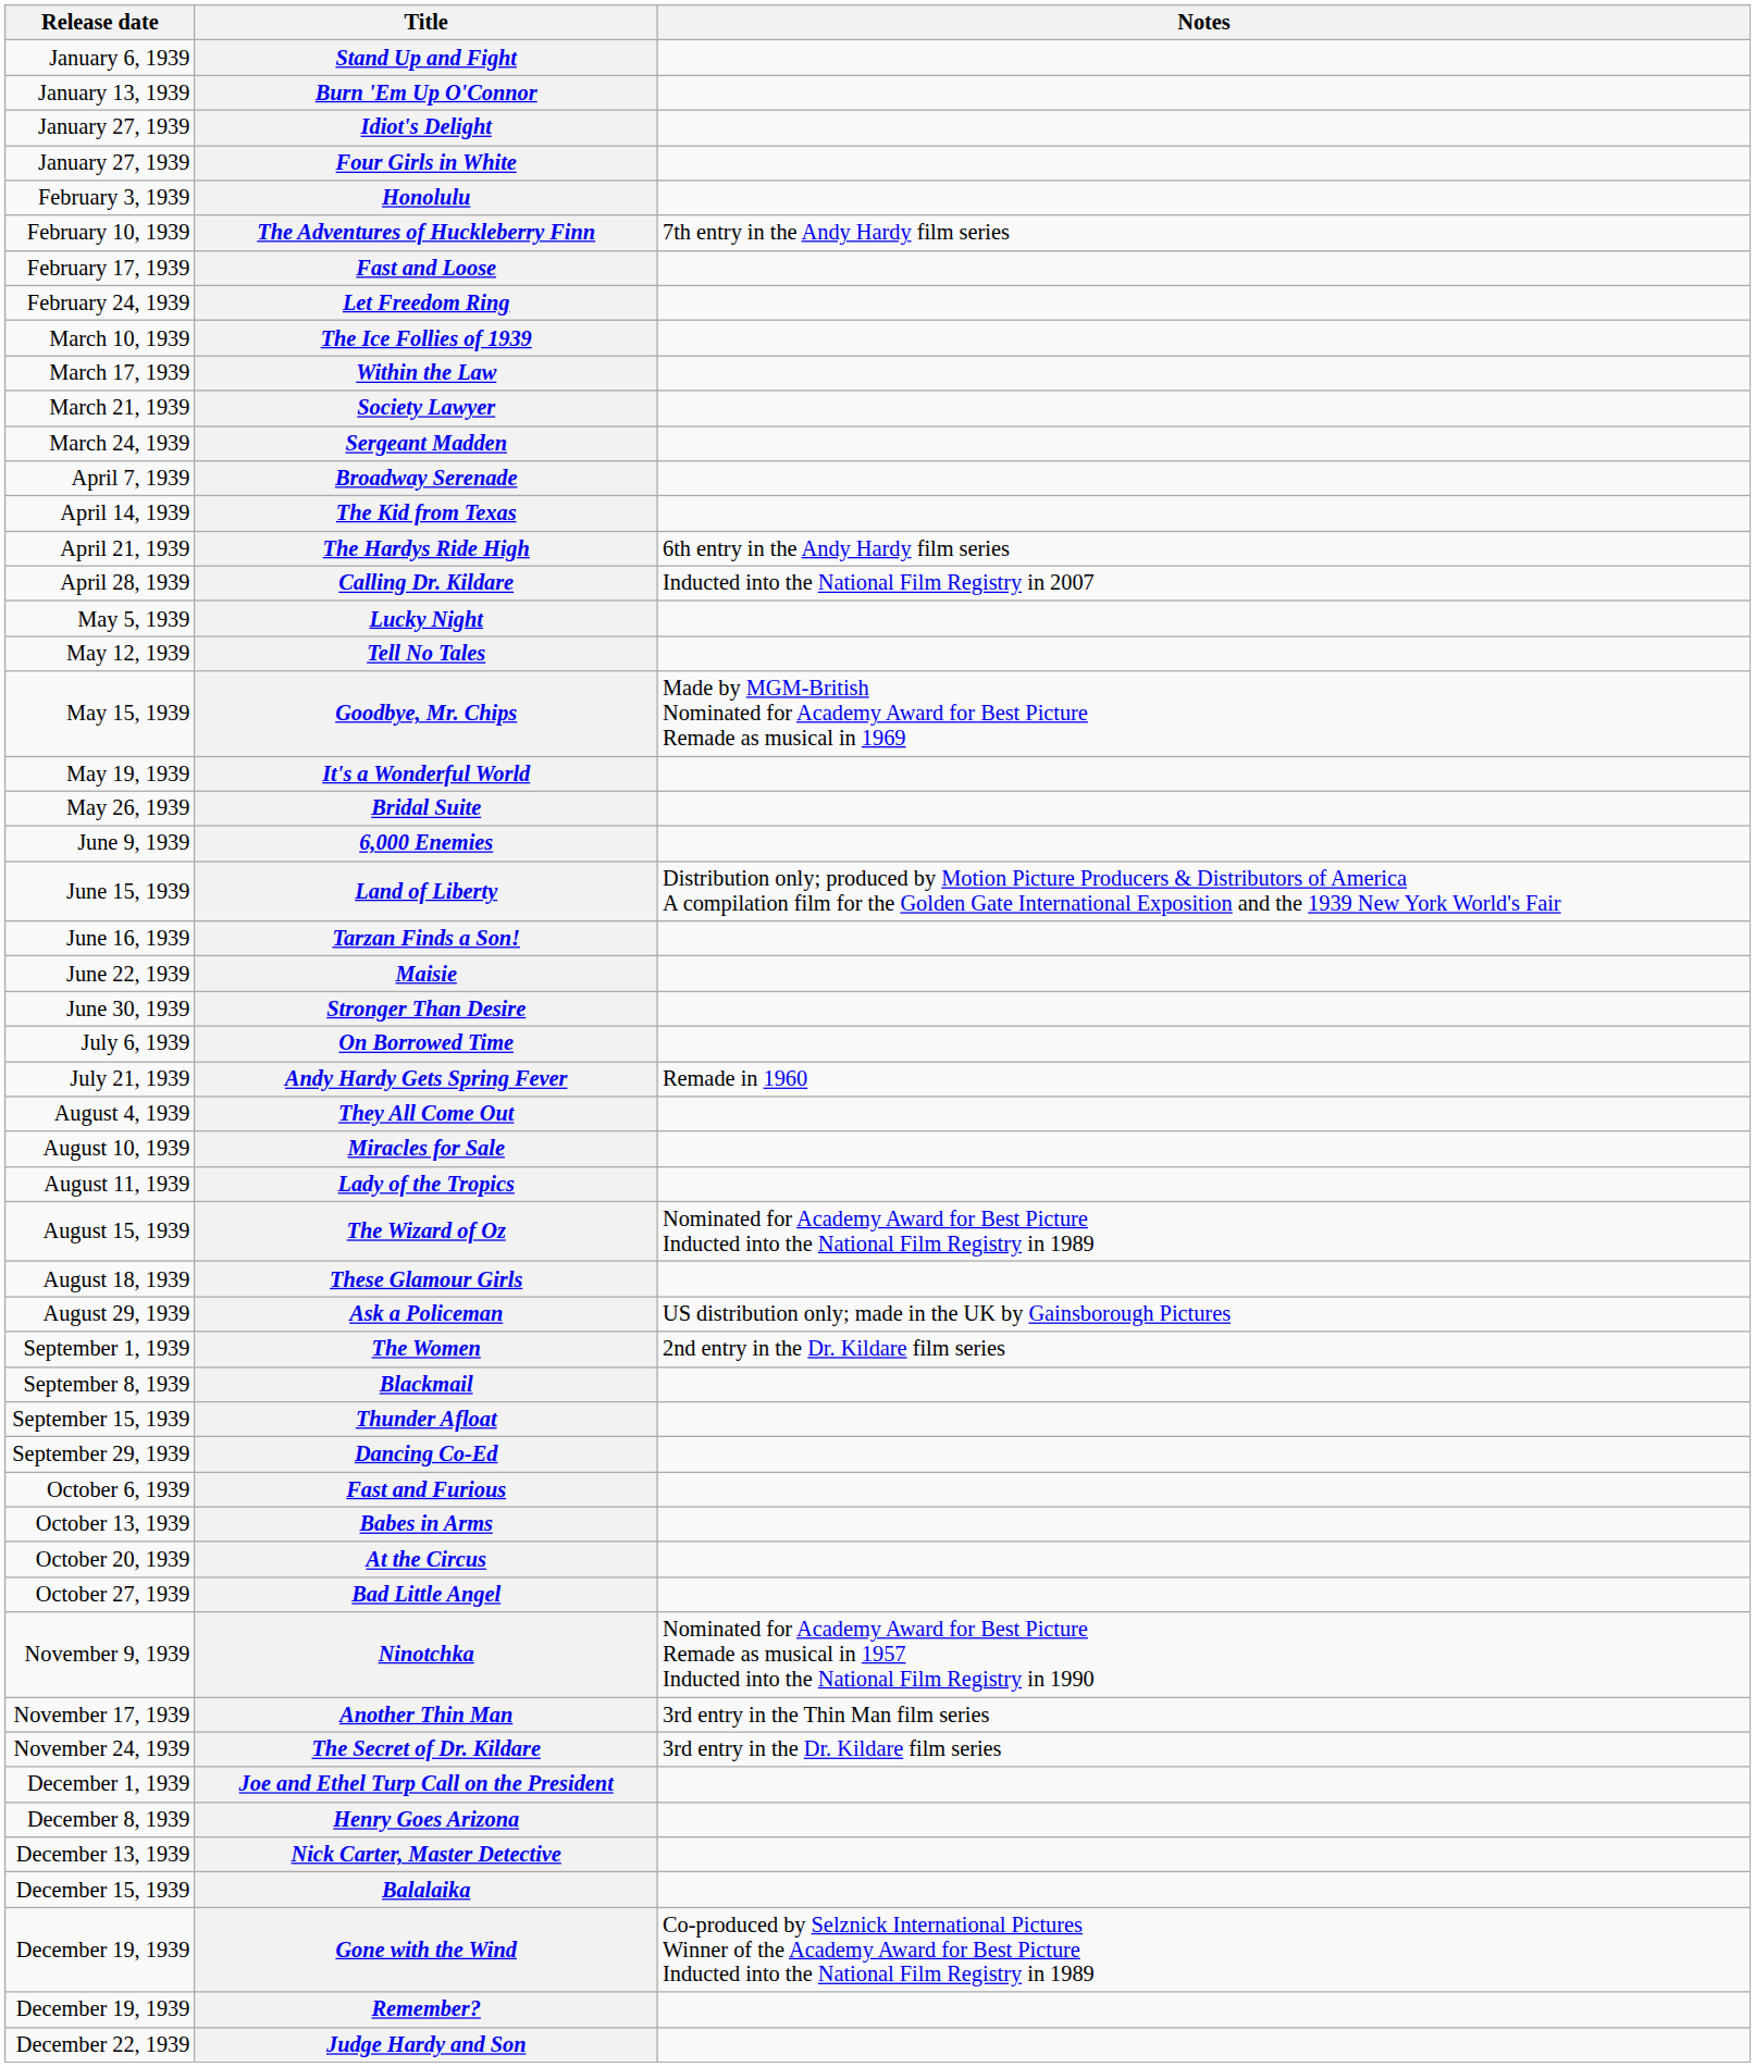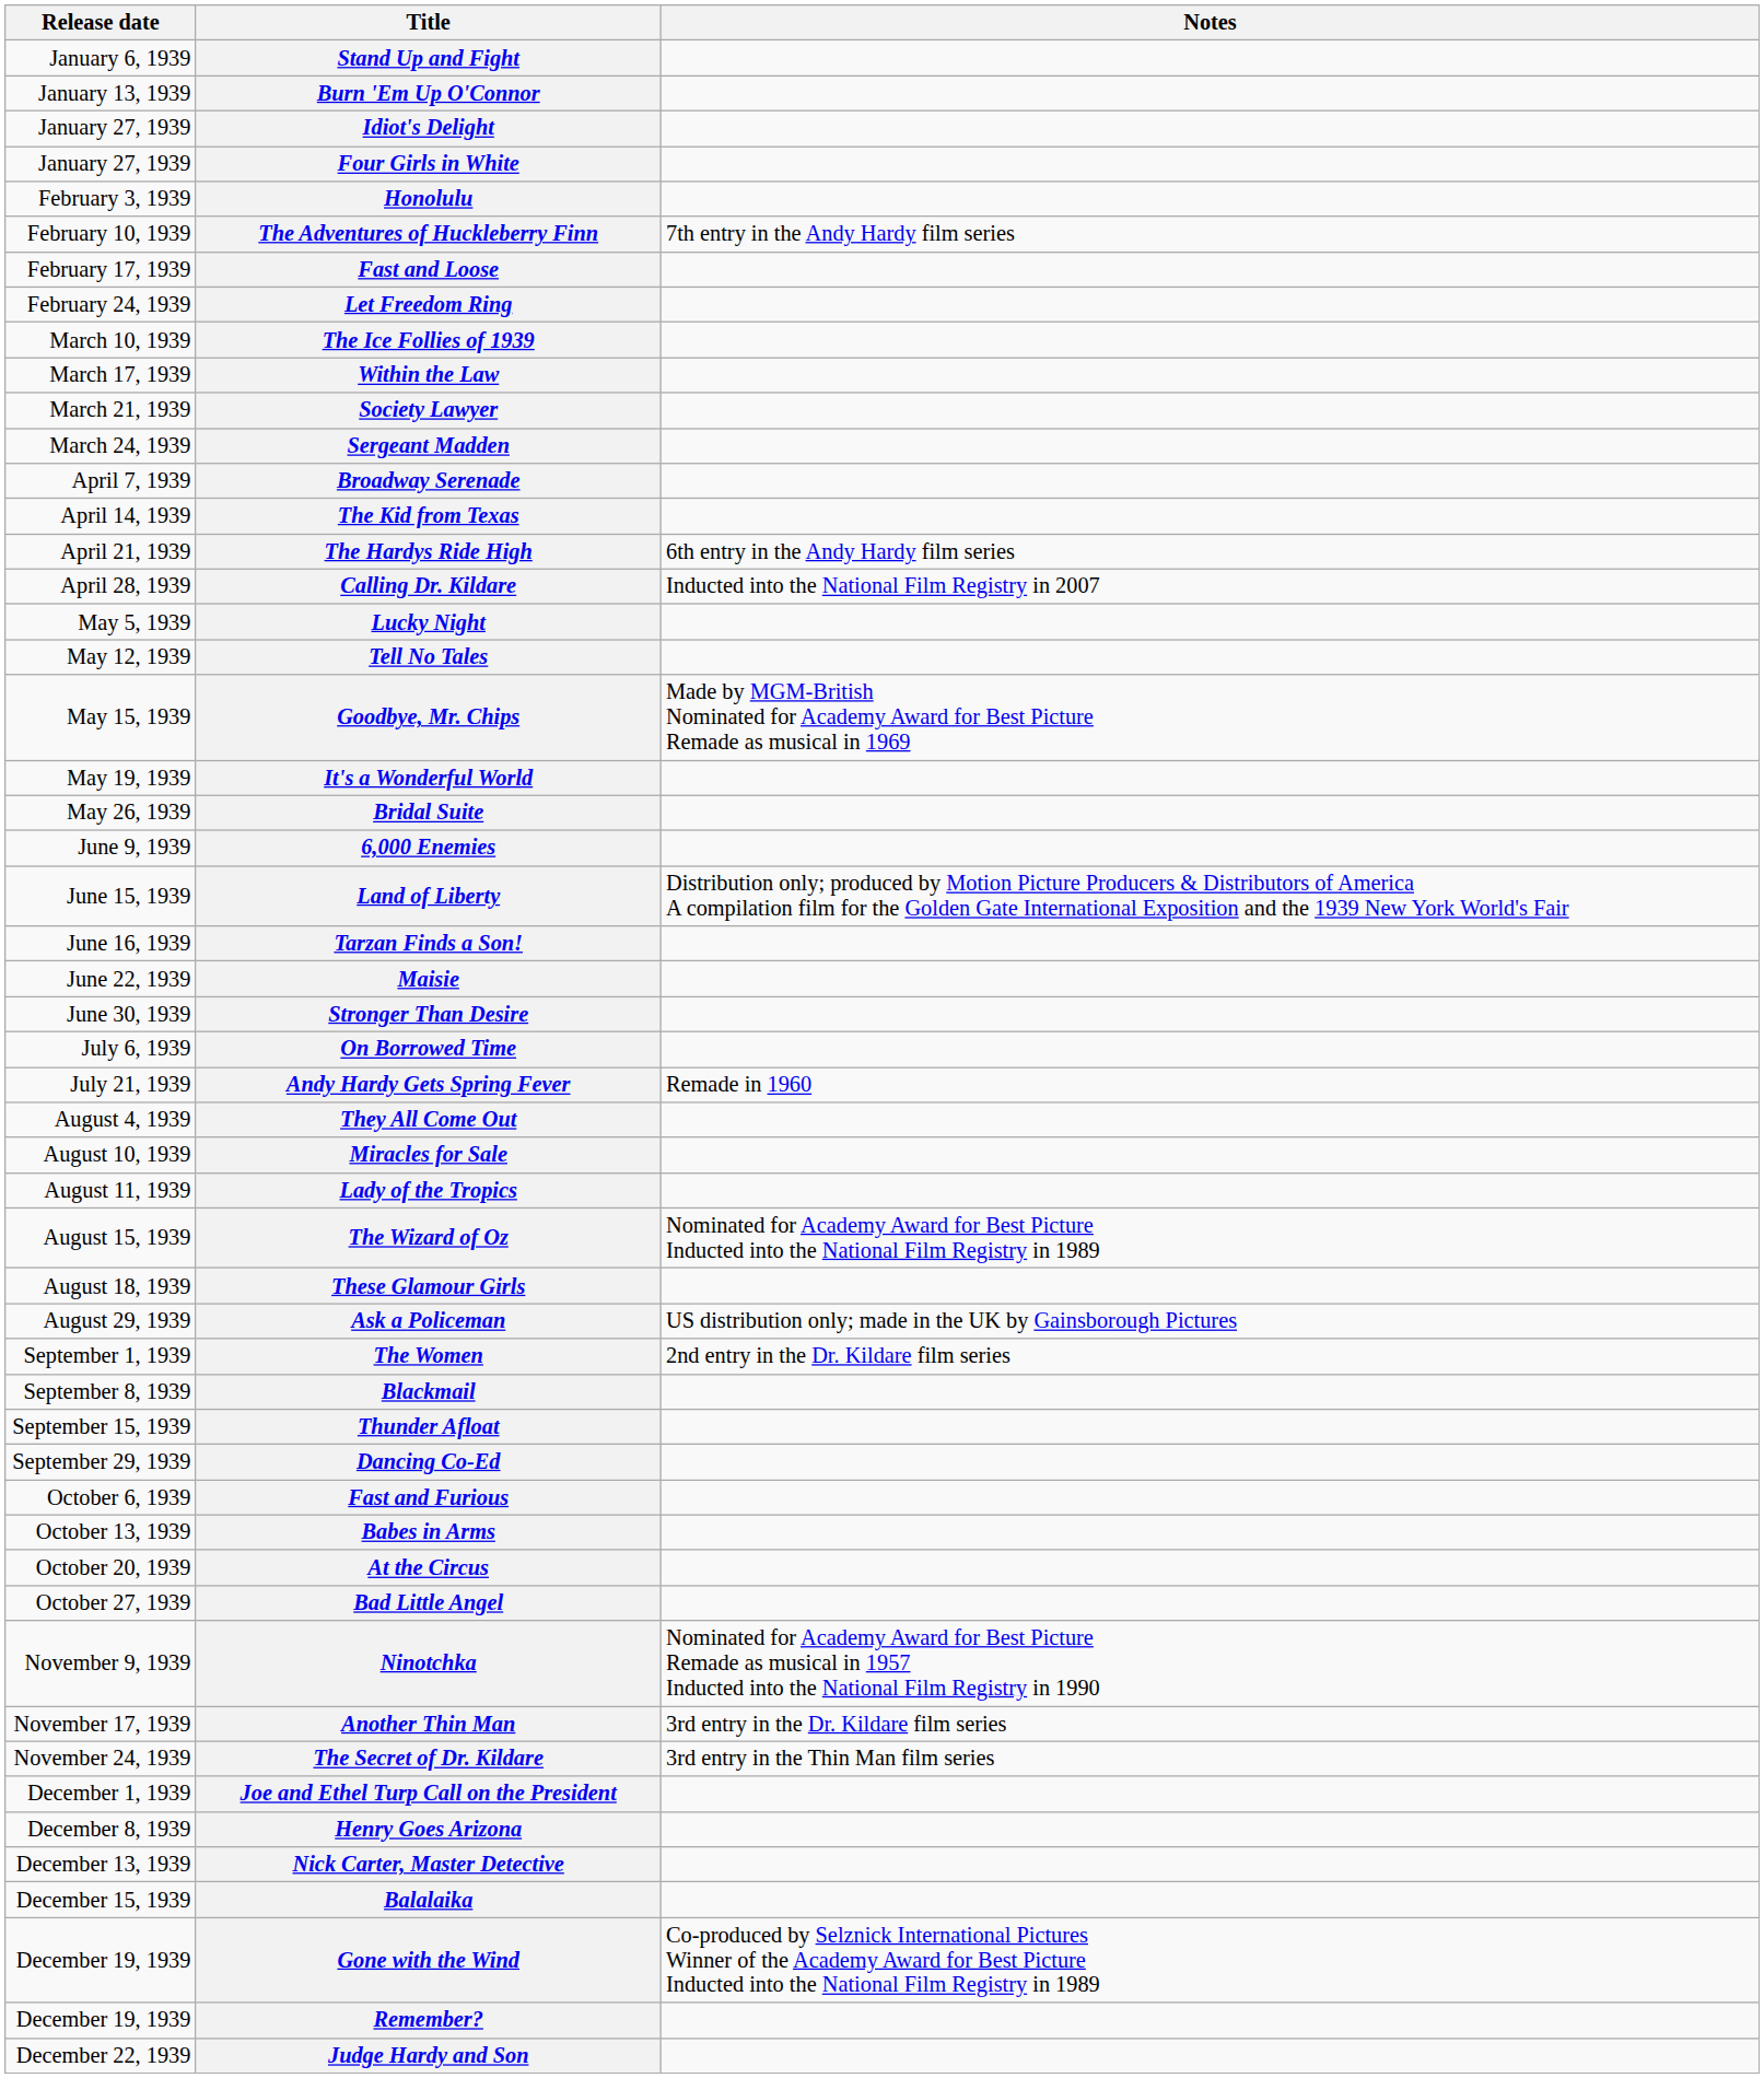Another Thin Man | Notes: 3rd entry in the Thin Man film series -> 3rd entry in the Dr. Kildare film series
The Secret of Dr. Kildare | Notes: 3rd entry in the Dr. Kildare film series -> 3rd entry in the Thin Man film series
